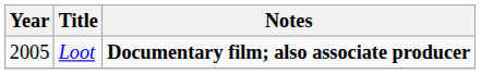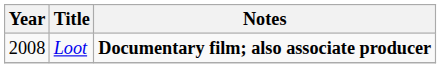Loot | Year: 2005 -> 2008
